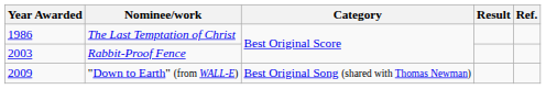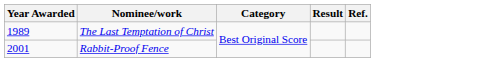The Last Temptation of Christ | Year Awarded: 1986 -> 1989
Rabbit-Proof Fence | Year Awarded: 2003 -> 2001
- row: 2009 | "Down to Earth" (from WALL-E) | Best Original Song (shared with Thomas Newman)
